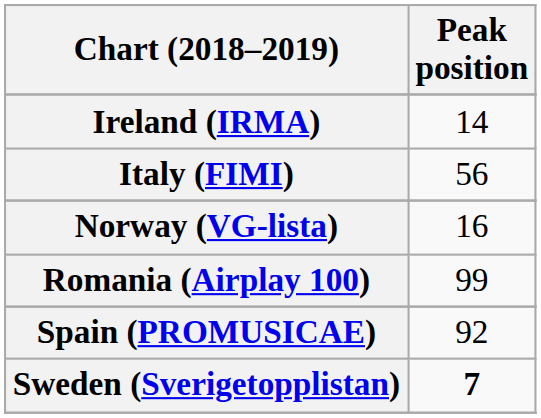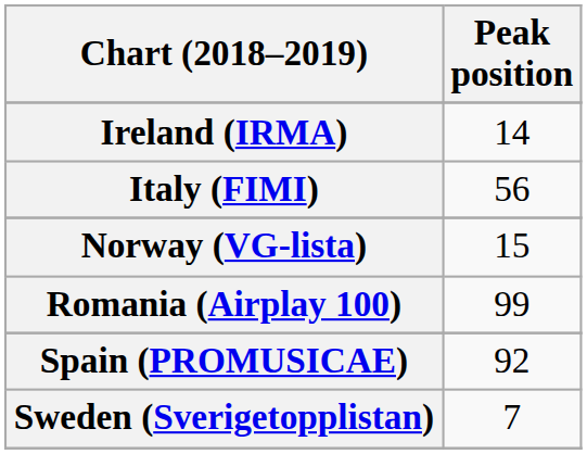Norway (VG-lista) | Peak position: 16 -> 15
Sweden (Sverigetopplistan) | Peak position: bold -> normal
